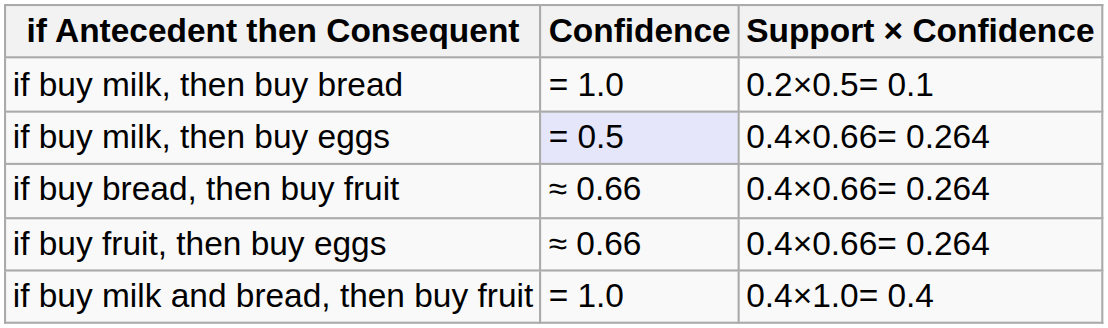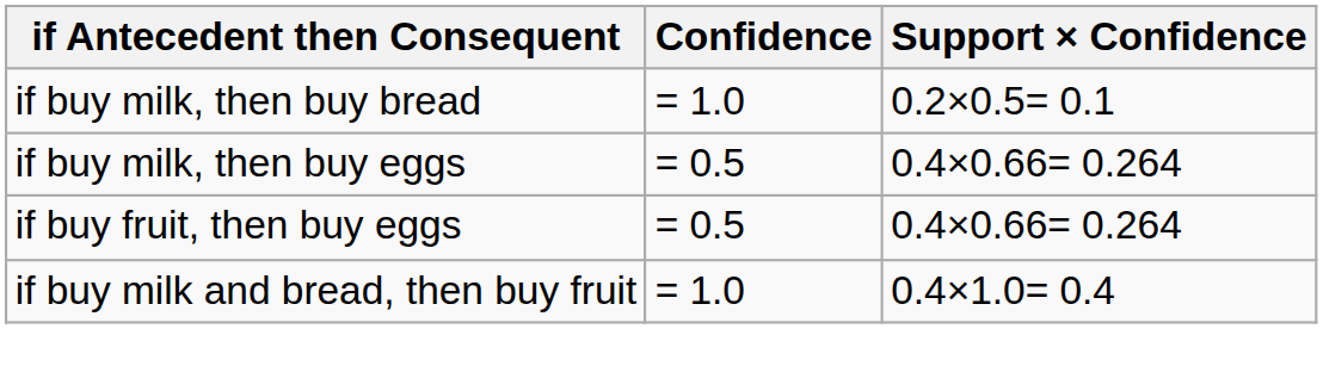if buy milk, then buy eggs | Confidence: lavender background -> no background
- row: if buy bread, then buy fruit | ≈ 0.66 | 0.4×0.66= 0.264
if buy fruit, then buy eggs | Confidence: ≈ 0.66 -> = 0.5
